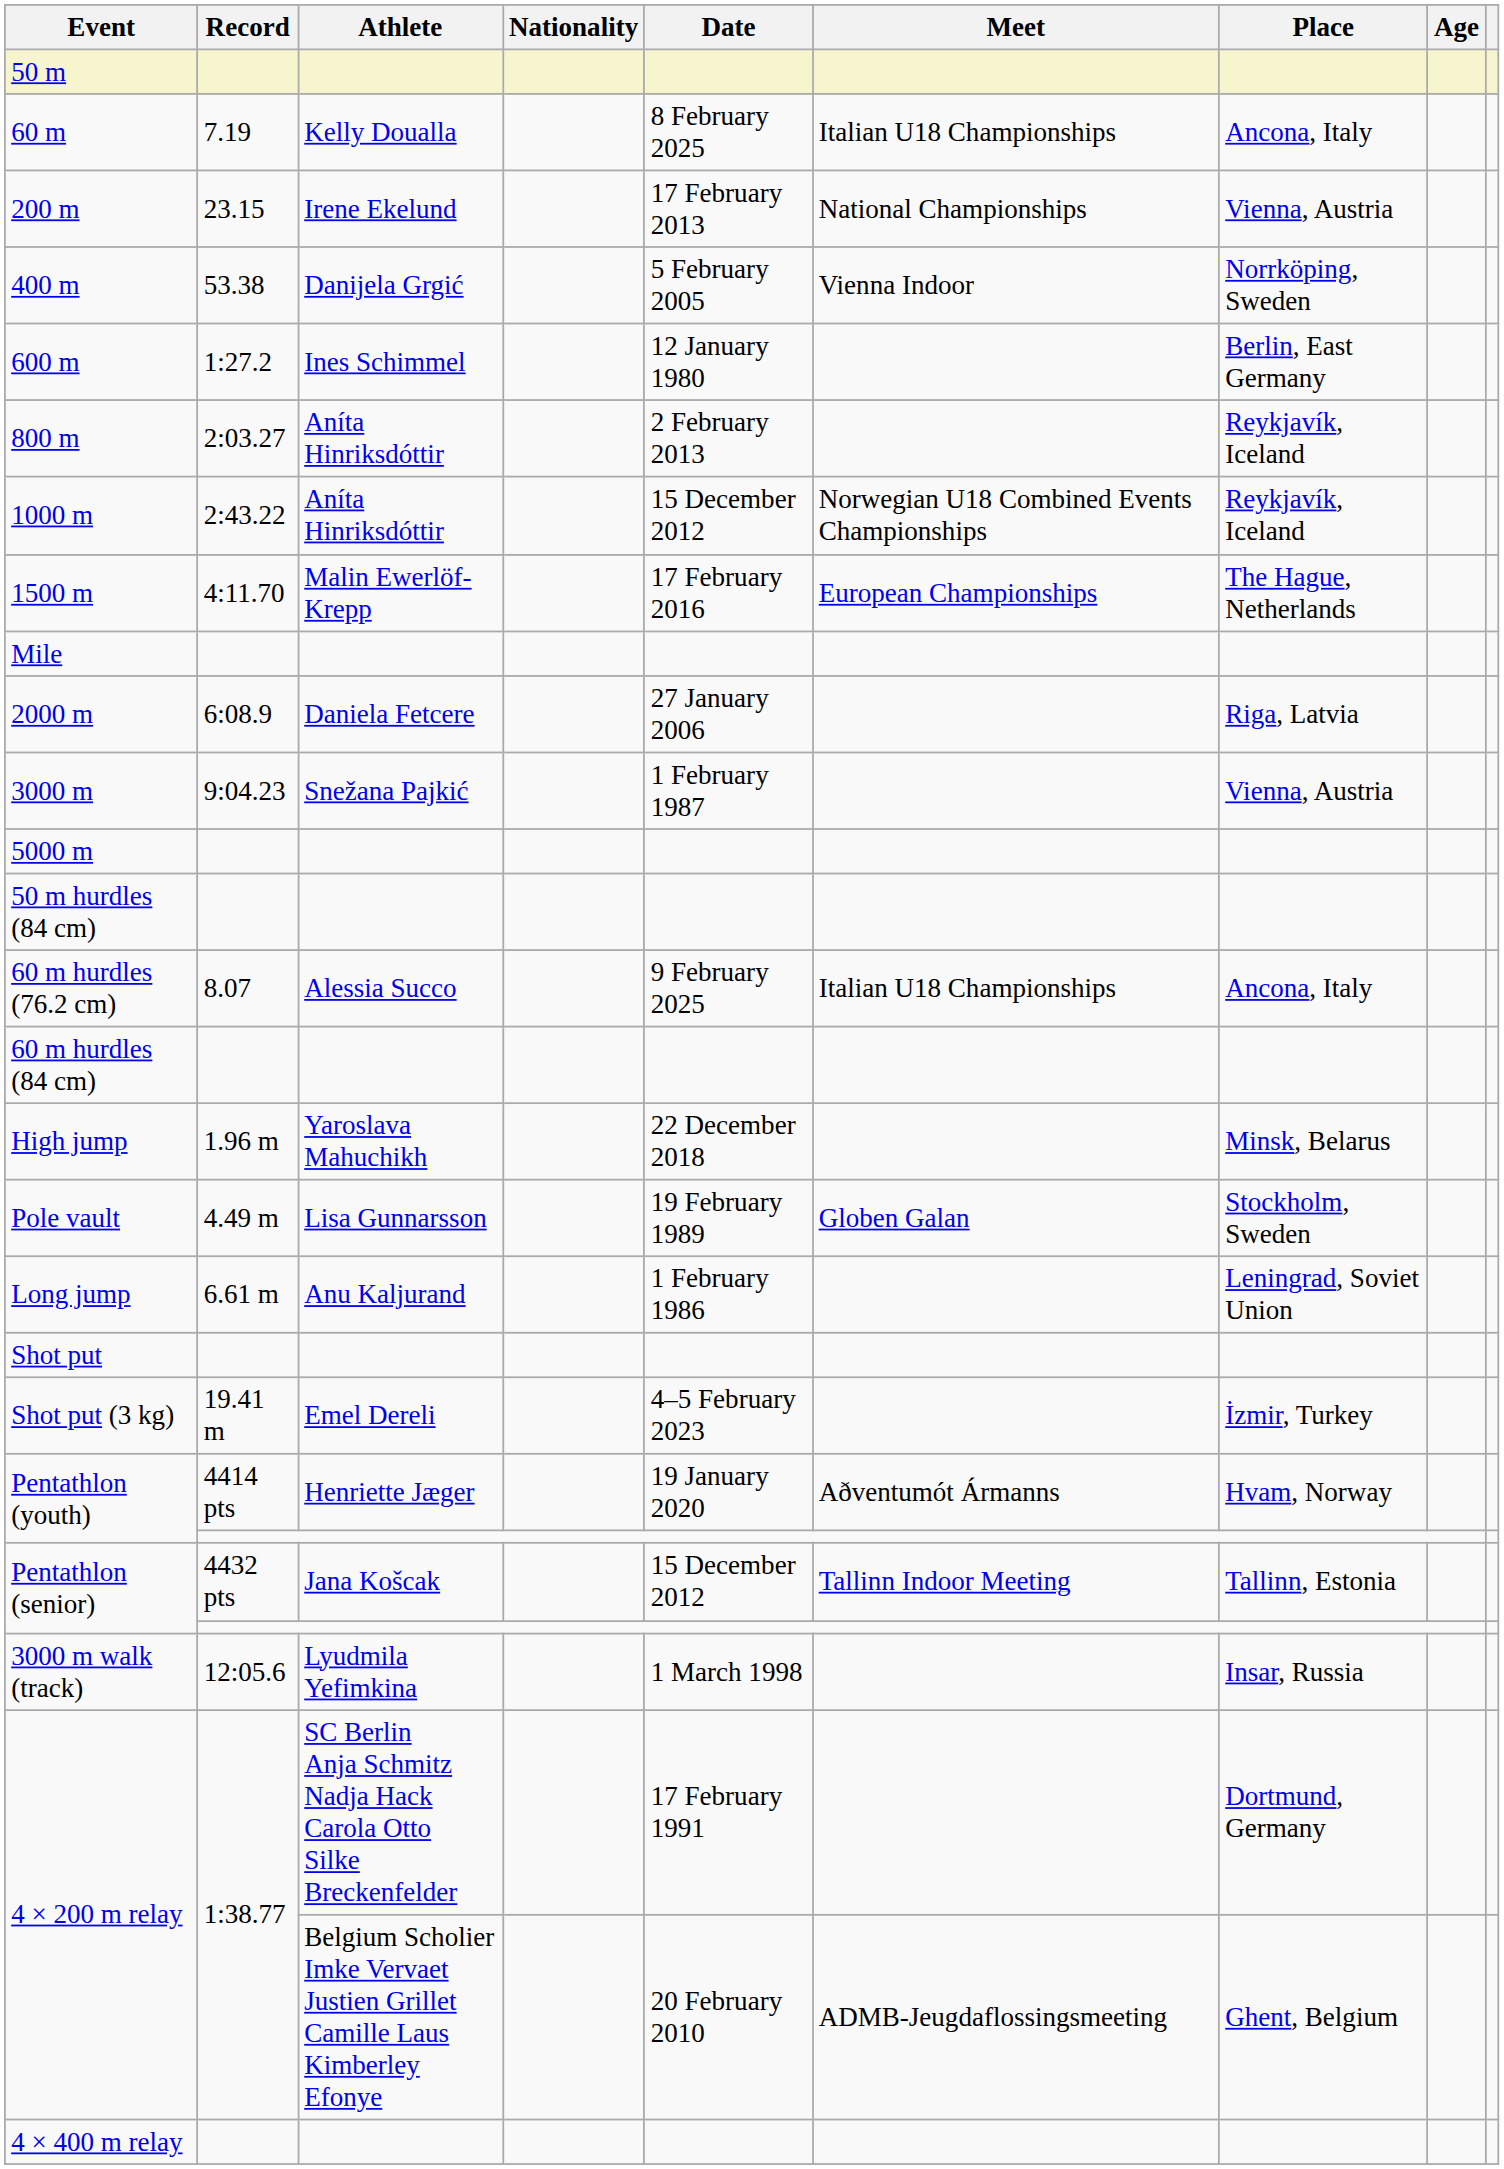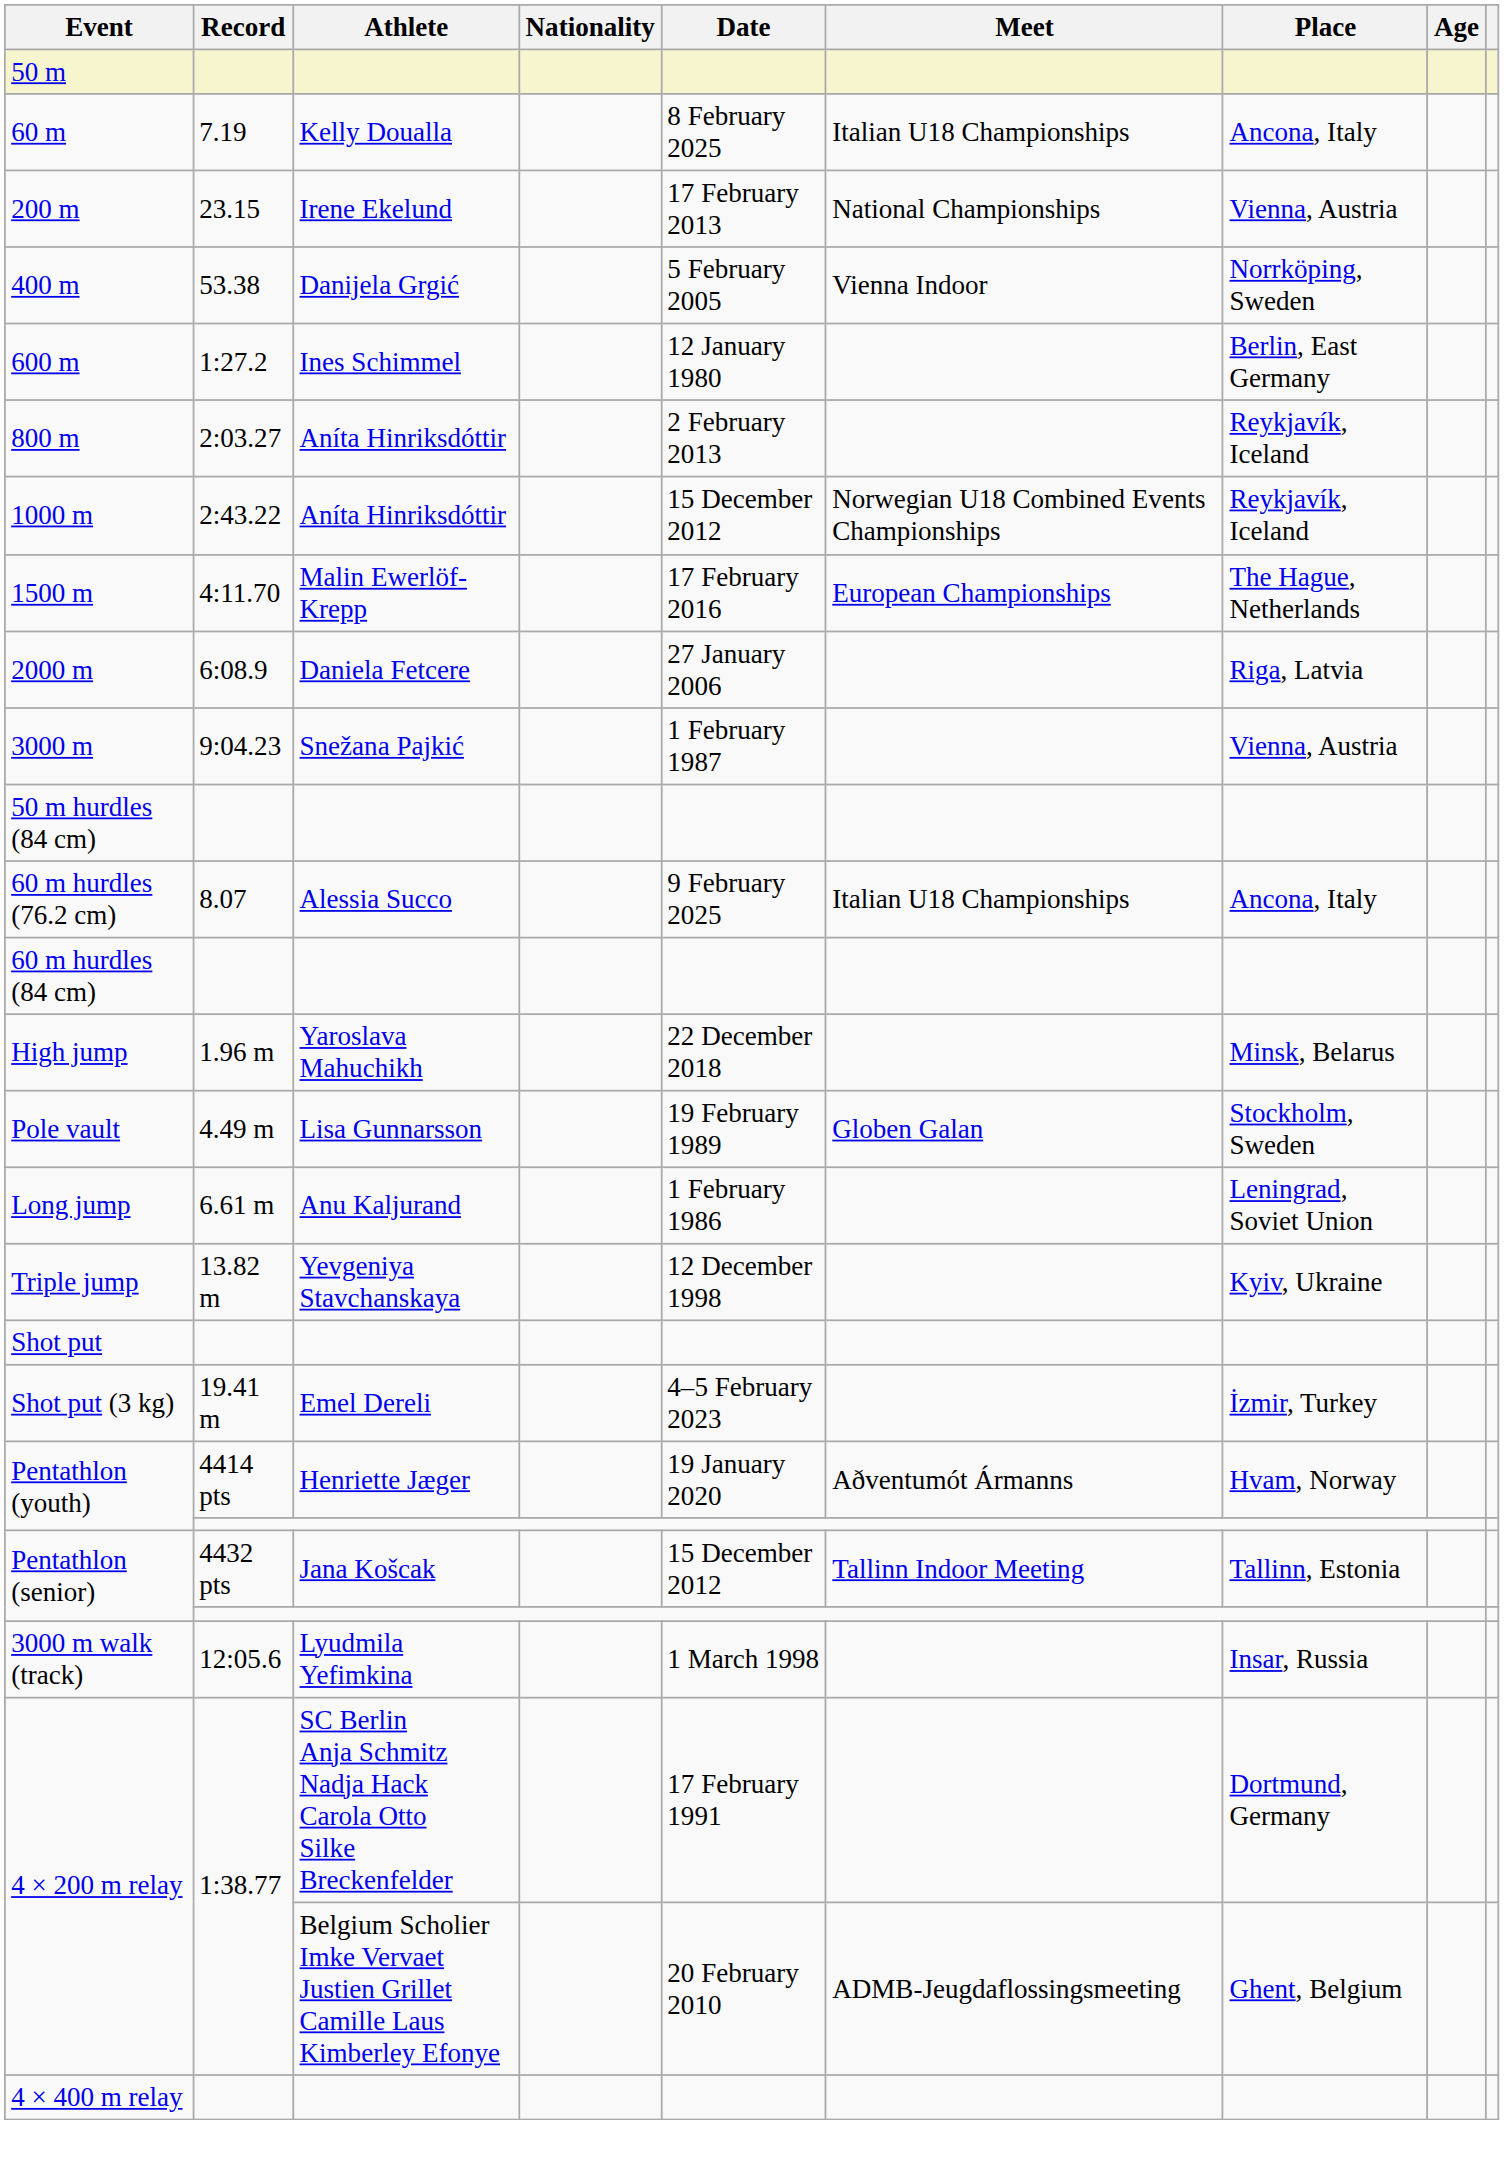- row: Mile
- row: 5000 m
+ row: Triple jump | 13.82 m | Yevgeniya Stavchanskaya | 12 December 1998 | Kyiv, Ukraine
